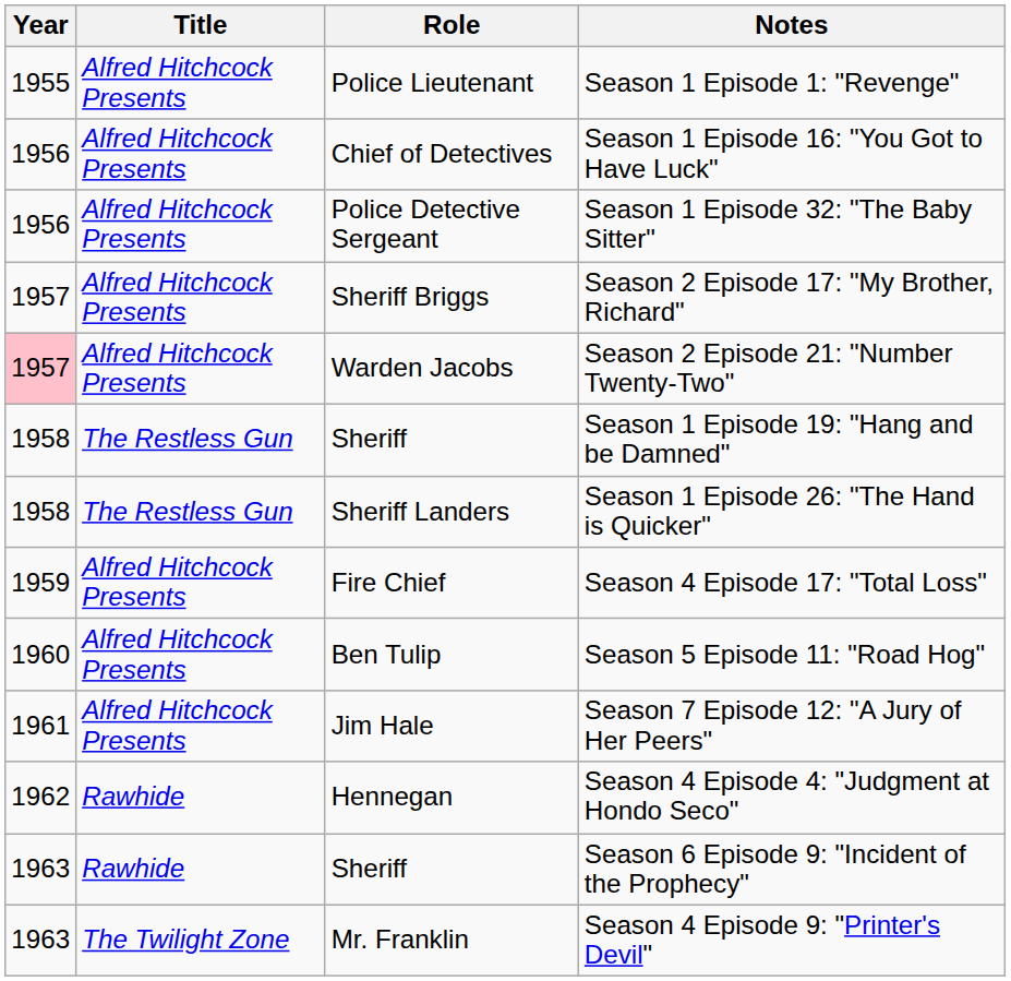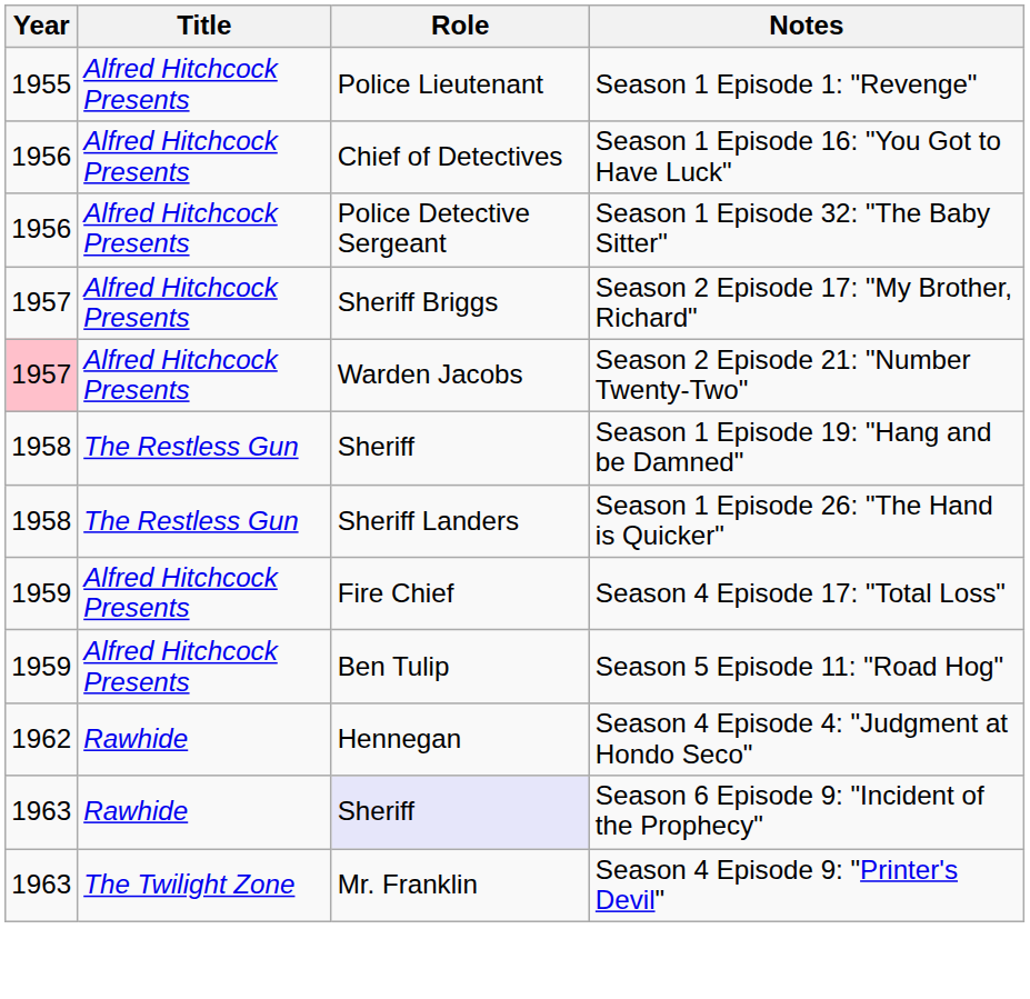Season 5 Episode 11: "Road Hog" | Year: 1960 -> 1959
- row: 1961 | Alfred Hitchcock Presents | Jim Hale | Season 7 Episode 12: "A Jury of Her Peers"
Season 6 Episode 9: "Incident of the Prophecy" | Role: no background -> lavender background
